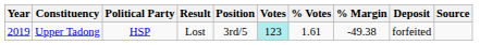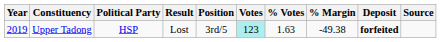Upper Tadong | % Votes: 1.61 -> 1.63
Upper Tadong | Deposit: normal -> bold
